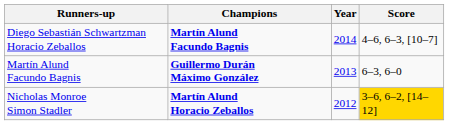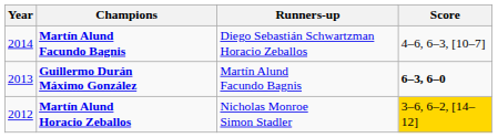columns swapped: Year <-> Runners-up
Guillermo Durán Máximo González | Score: normal -> bold
